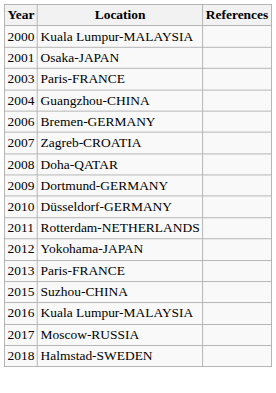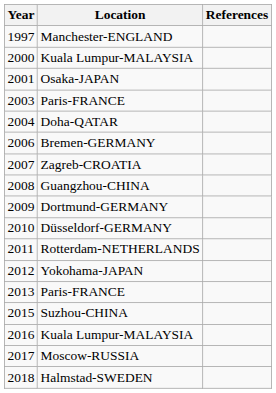+ row: 1997 | Manchester-ENGLAND
2004 | Location: Guangzhou-CHINA -> Doha-QATAR
2008 | Location: Doha-QATAR -> Guangzhou-CHINA
